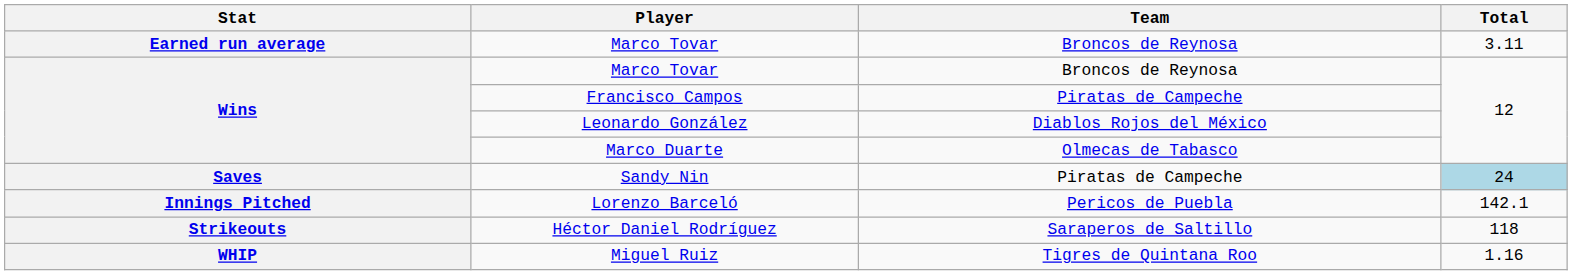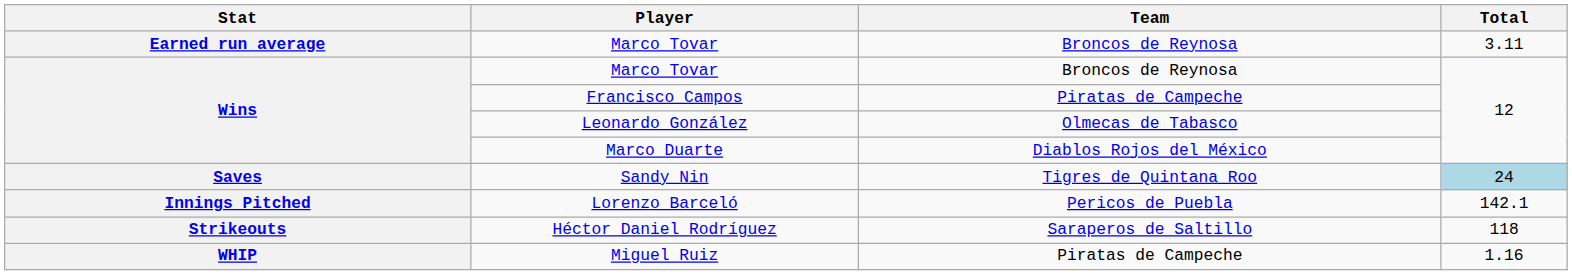Leonardo González | Team: Diablos Rojos del México -> Olmecas de Tabasco
Marco Duarte | Team: Olmecas de Tabasco -> Diablos Rojos del México
Sandy Nin | Team: Piratas de Campeche -> Tigres de Quintana Roo
Miguel Ruiz | Team: Tigres de Quintana Roo -> Piratas de Campeche
